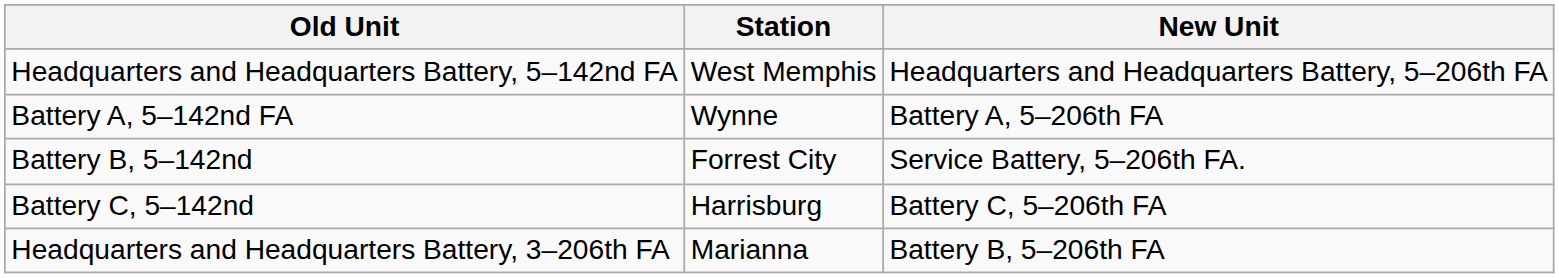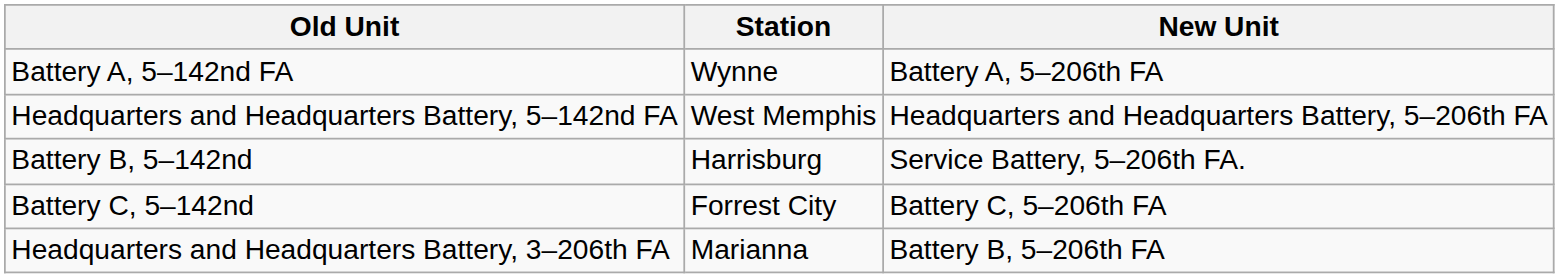rows swapped: Headquarters and Headquarters Battery, 5–142nd FA <-> Battery A, 5–142nd FA
Battery B, 5–142nd | Station: Forrest City -> Harrisburg
Battery C, 5–142nd | Station: Harrisburg -> Forrest City
